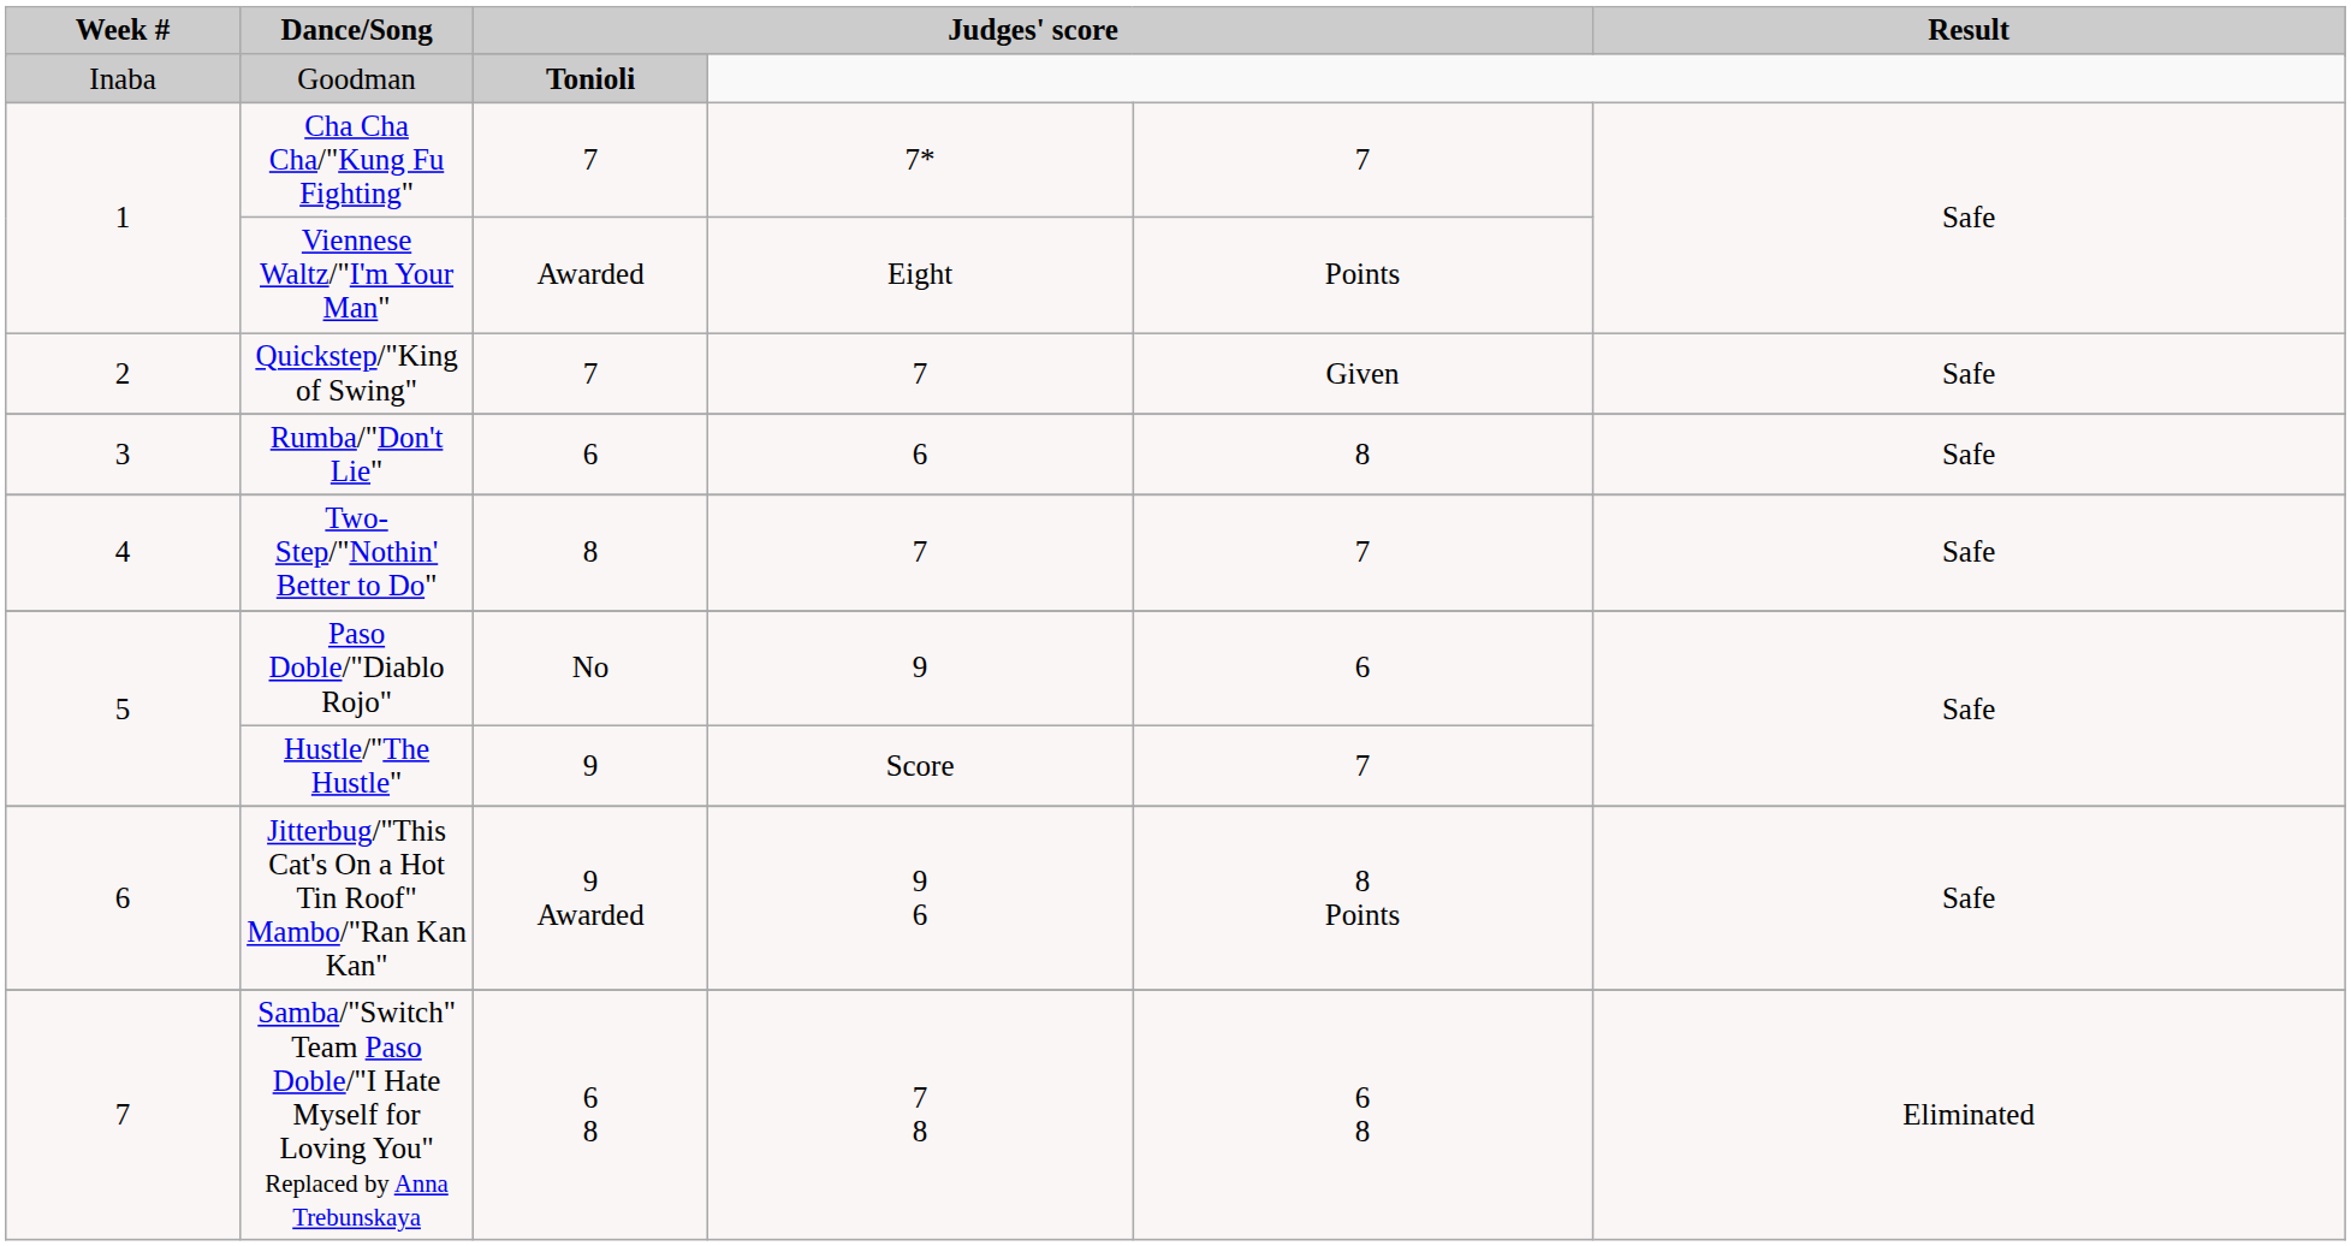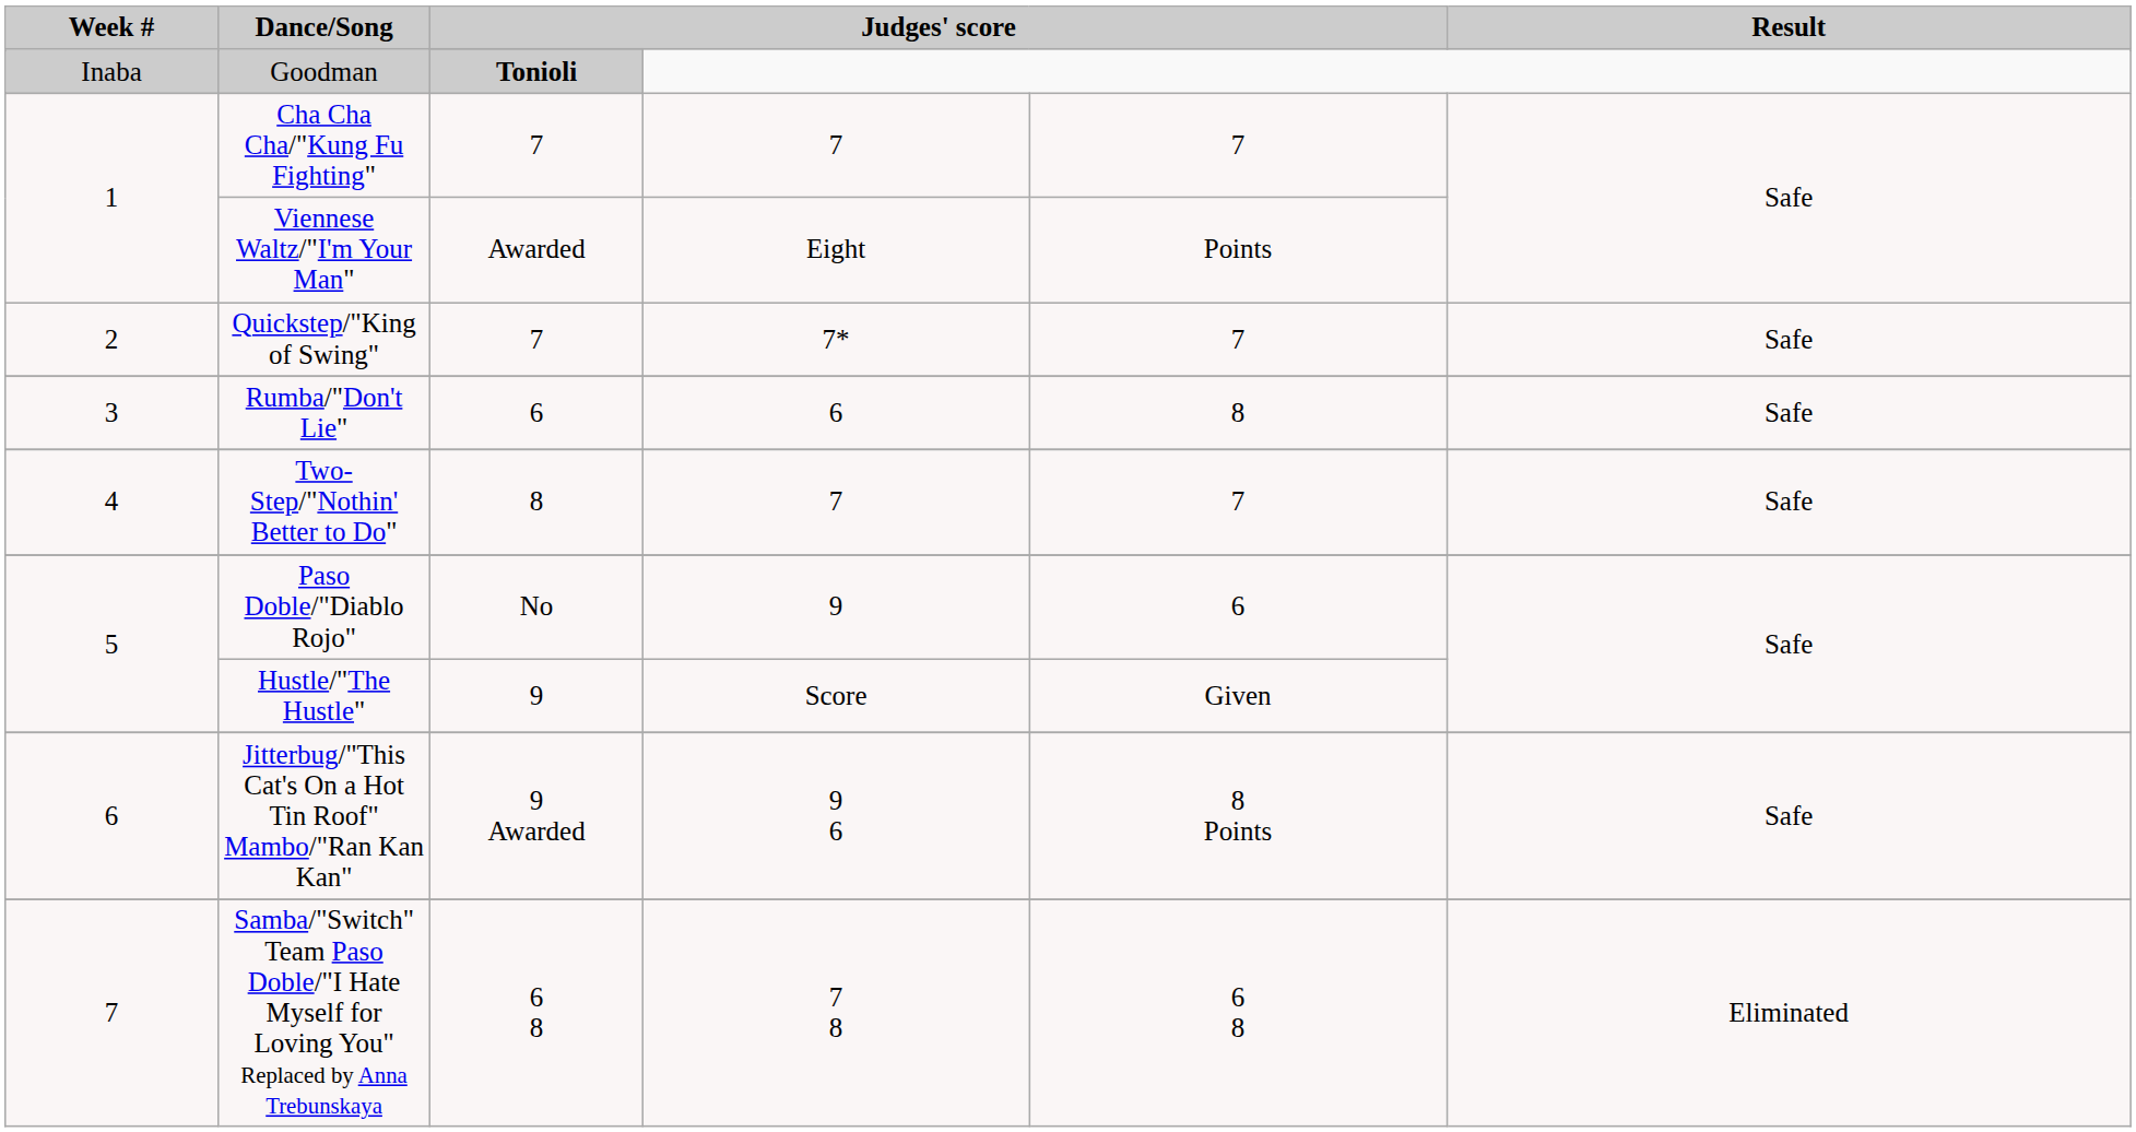Cha Cha Cha/"Kung Fu Fighting" | column 4: 7* -> 7
Quickstep/"King of Swing" | column 4: 7 -> 7*
Quickstep/"King of Swing" | column 5: Given -> 7
Hustle/"The Hustle" | column 5: 7 -> Given
